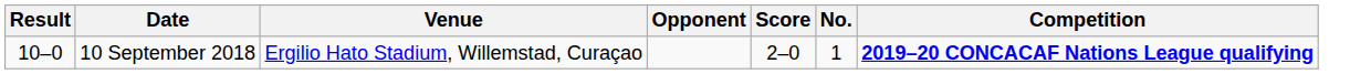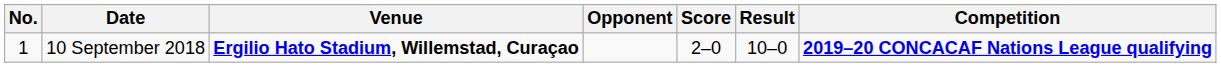columns swapped: No. <-> Result
10 September 2018 | Venue: normal -> bold
